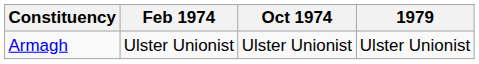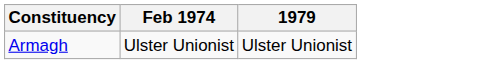- column: Oct 1974 | Ulster Unionist
